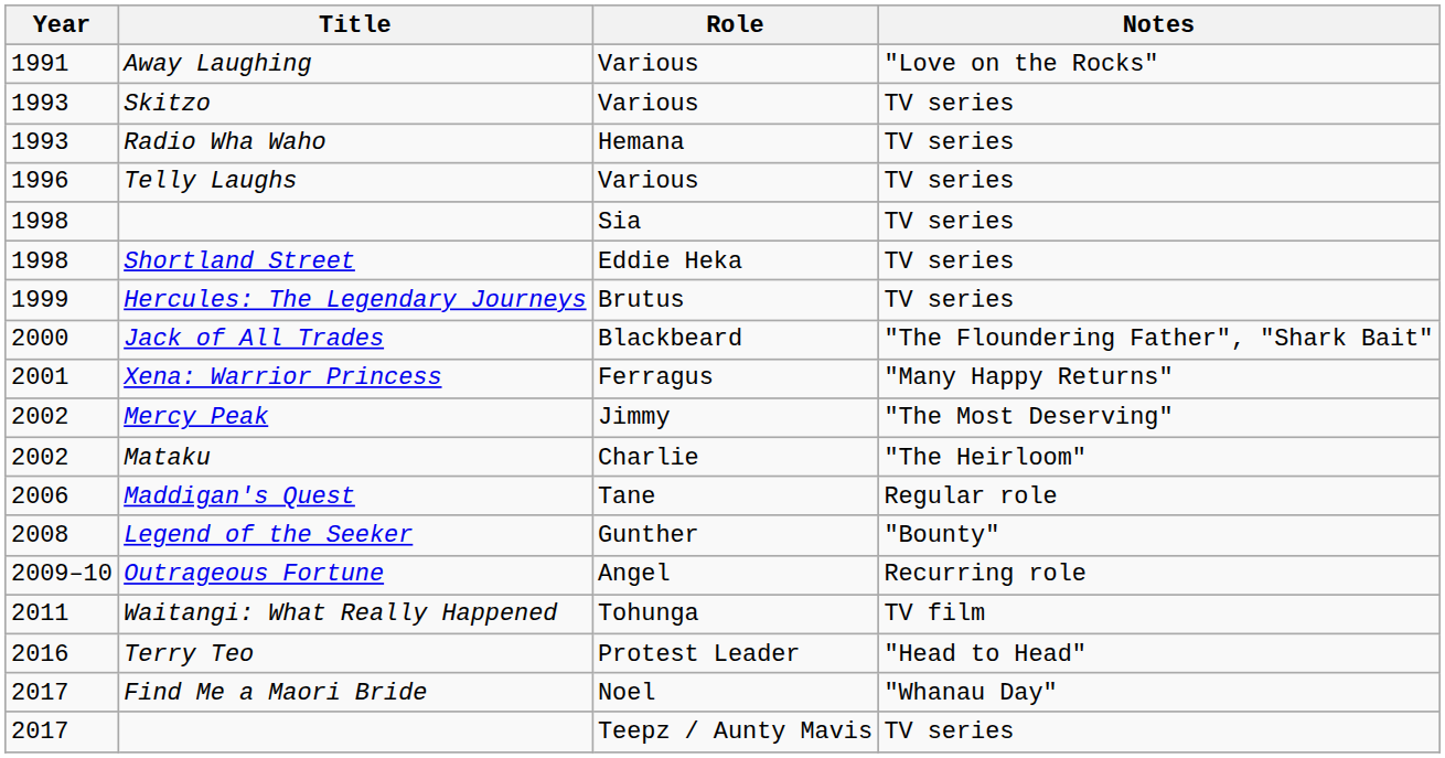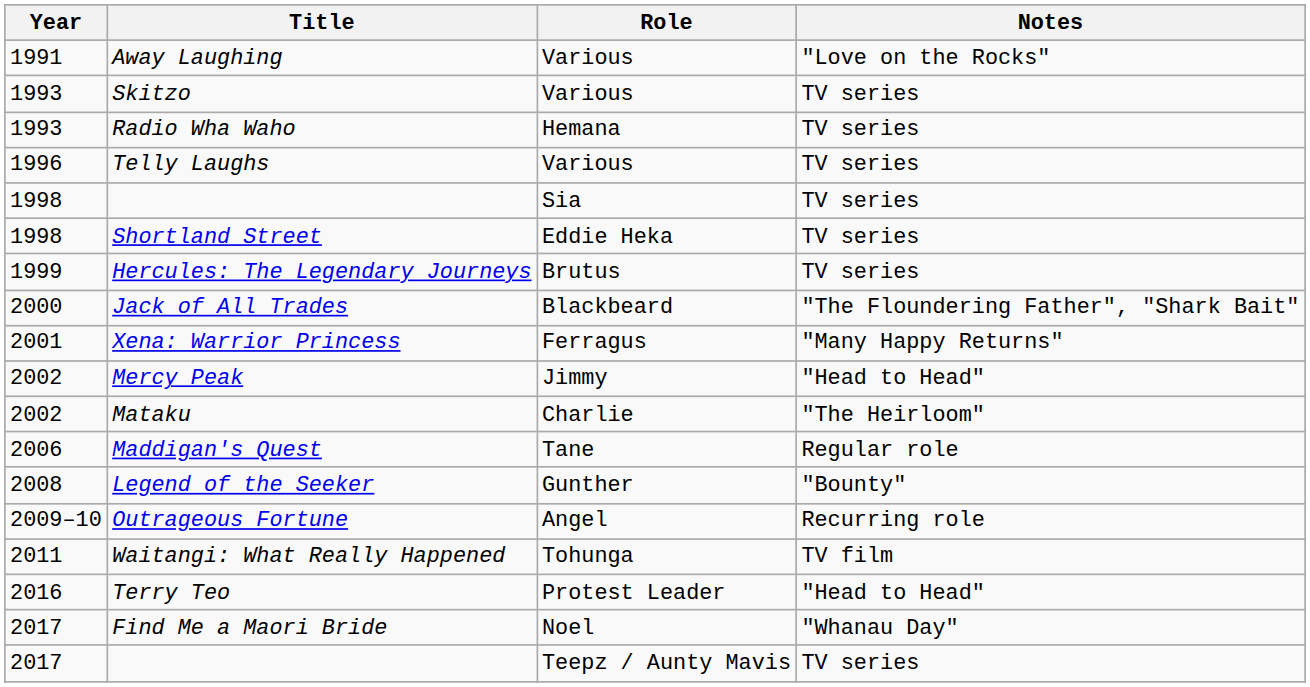Mercy Peak | Notes: "The Most Deserving" -> "Head to Head"
